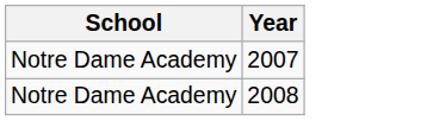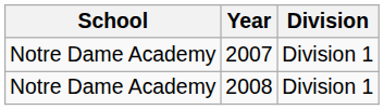+ column: Division | Division 1 | Division 1
